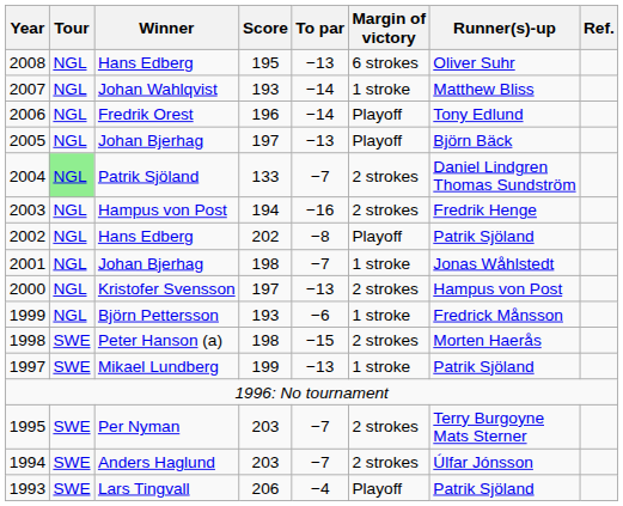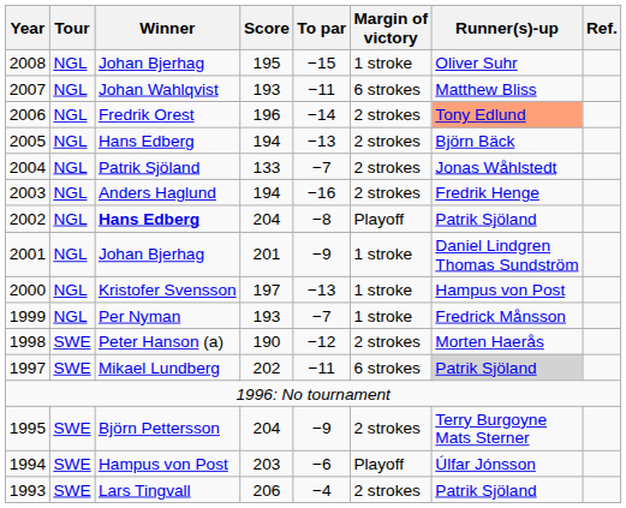2008 | Winner: Hans Edberg -> Johan Bjerhag
2008 | To par: −13 -> −15
2008 | Margin of victory: 6 strokes -> 1 stroke
2007 | To par: −14 -> −11
2007 | Margin of victory: 1 stroke -> 6 strokes
2006 | Margin of victory: Playoff -> 2 strokes
2006 | Runner(s)-up: no background -> lightsalmon background
2005 | Winner: Johan Bjerhag -> Hans Edberg
2005 | Score: 197 -> 194
2005 | Margin of victory: Playoff -> 2 strokes
2004 | Tour: lightgreen background -> no background
2004 | Runner(s)-up: Daniel Lindgren Thomas Sundström -> Jonas Wåhlstedt
2003 | Winner: Hampus von Post -> Anders Haglund
2002 | Winner: normal -> bold
2002 | Score: 202 -> 204
2001 | Score: 198 -> 201
2001 | To par: −7 -> −9
2001 | Runner(s)-up: Jonas Wåhlstedt -> Daniel Lindgren Thomas Sundström
2000 | Margin of victory: 2 strokes -> 1 stroke
1999 | Winner: Björn Pettersson -> Per Nyman
1999 | To par: −6 -> −7
1998 | Score: 198 -> 190
1998 | To par: −15 -> −12
1997 | Score: 199 -> 202
1997 | To par: −13 -> −11
1997 | Margin of victory: 1 stroke -> 6 strokes
1997 | Runner(s)-up: no background -> lightgrey background
1995 | Winner: Per Nyman -> Björn Pettersson
1995 | Score: 203 -> 204
1995 | To par: −7 -> −9
1994 | Winner: Anders Haglund -> Hampus von Post
1994 | To par: −7 -> −6
1994 | Margin of victory: 2 strokes -> Playoff
1993 | Margin of victory: Playoff -> 2 strokes
